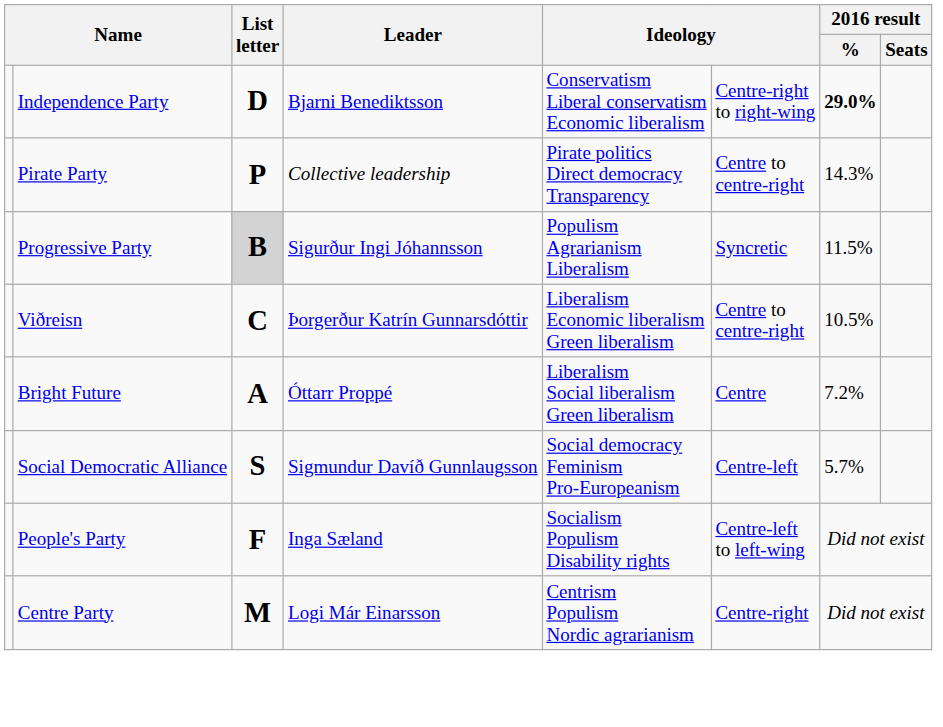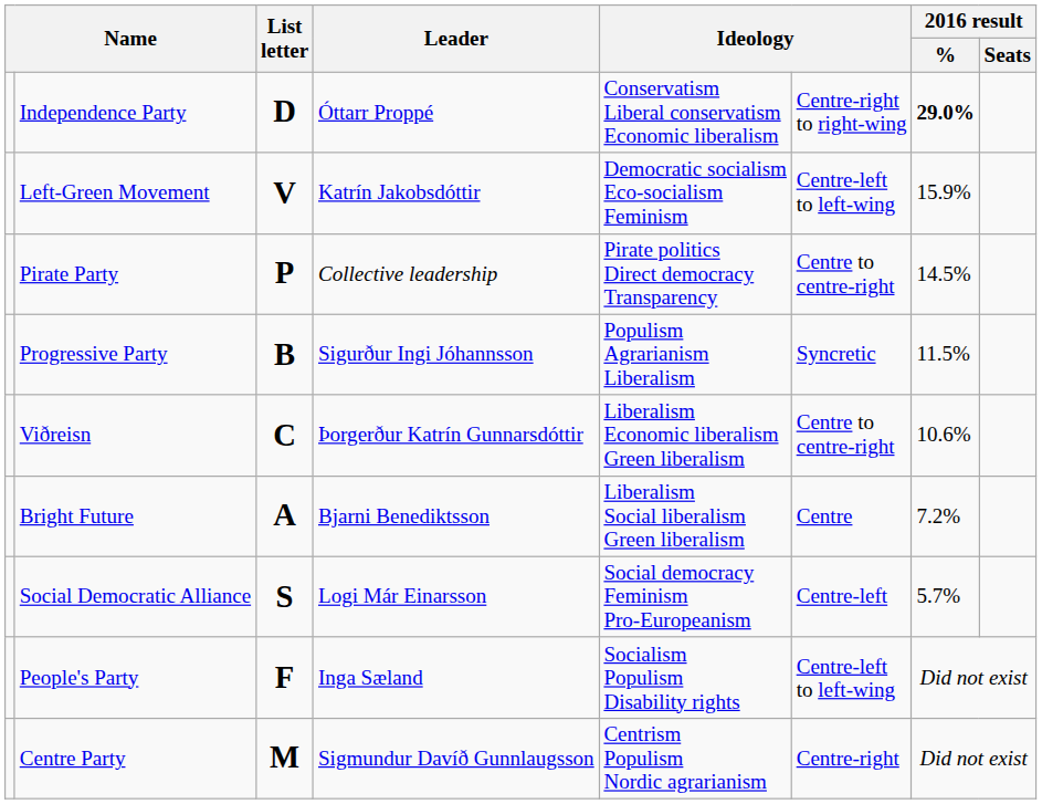Independence Party | Leader: Bjarni Benediktsson -> Óttarr Proppé
+ row: Left-Green Movement | V | Katrín Jakobsdóttir | Democratic socialism Eco-socialism Feminism | Centre-left to left-wing | 15.9%
Pirate Party | 2016 result / %: 14.3% -> 14.5%
Progressive Party | List letter: lightgrey background -> no background
Viðreisn | 2016 result / %: 10.5% -> 10.6%
Bright Future | Leader: Óttarr Proppé -> Bjarni Benediktsson
Social Democratic Alliance | Leader: Sigmundur Davíð Gunnlaugsson -> Logi Már Einarsson
Centre Party | Leader: Logi Már Einarsson -> Sigmundur Davíð Gunnlaugsson
